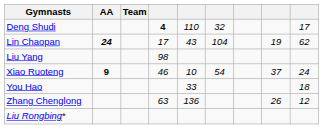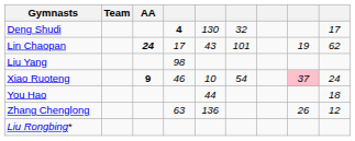columns swapped: Team <-> AA
Deng Shudi | column 5: 110 -> 130
Lin Chaopan | column 6: 104 -> 101
Xiao Ruoteng | column 8: no background -> pink background
You Hao | column 5: 33 -> 44
